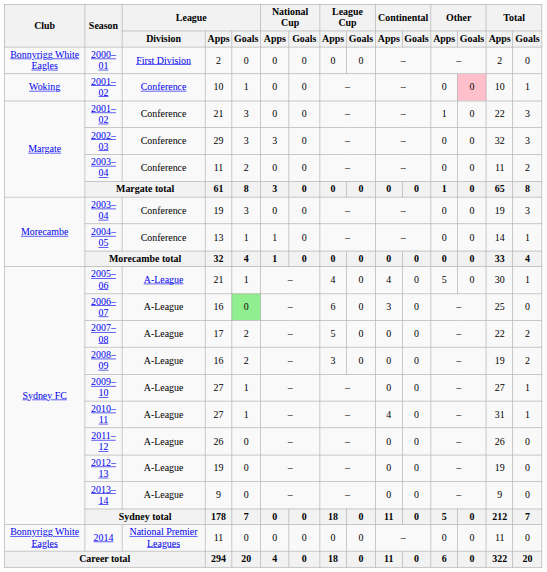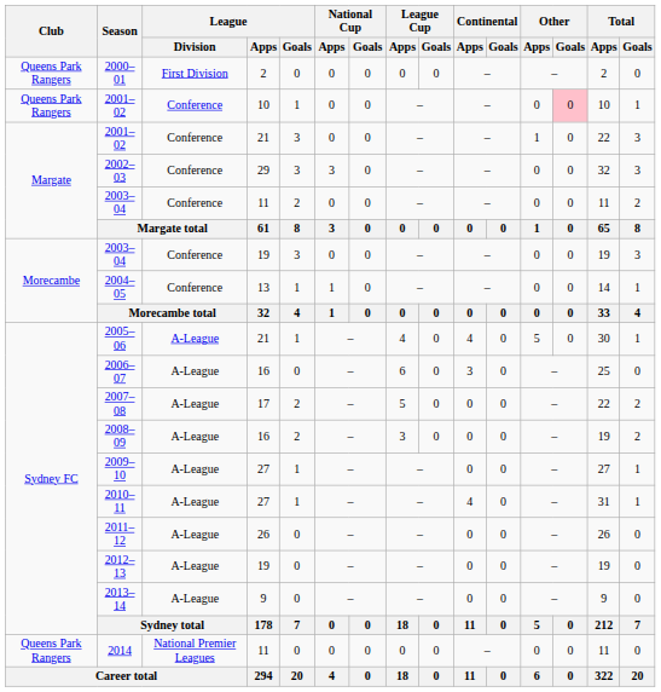2000–01 | Club: Bonnyrigg White Eagles -> Queens Park Rangers
2001–02 / 10 | Club: Woking -> Queens Park Rangers
2006–07 | League / Goals: lightgreen background -> no background
2014 | Club: Bonnyrigg White Eagles -> Queens Park Rangers
